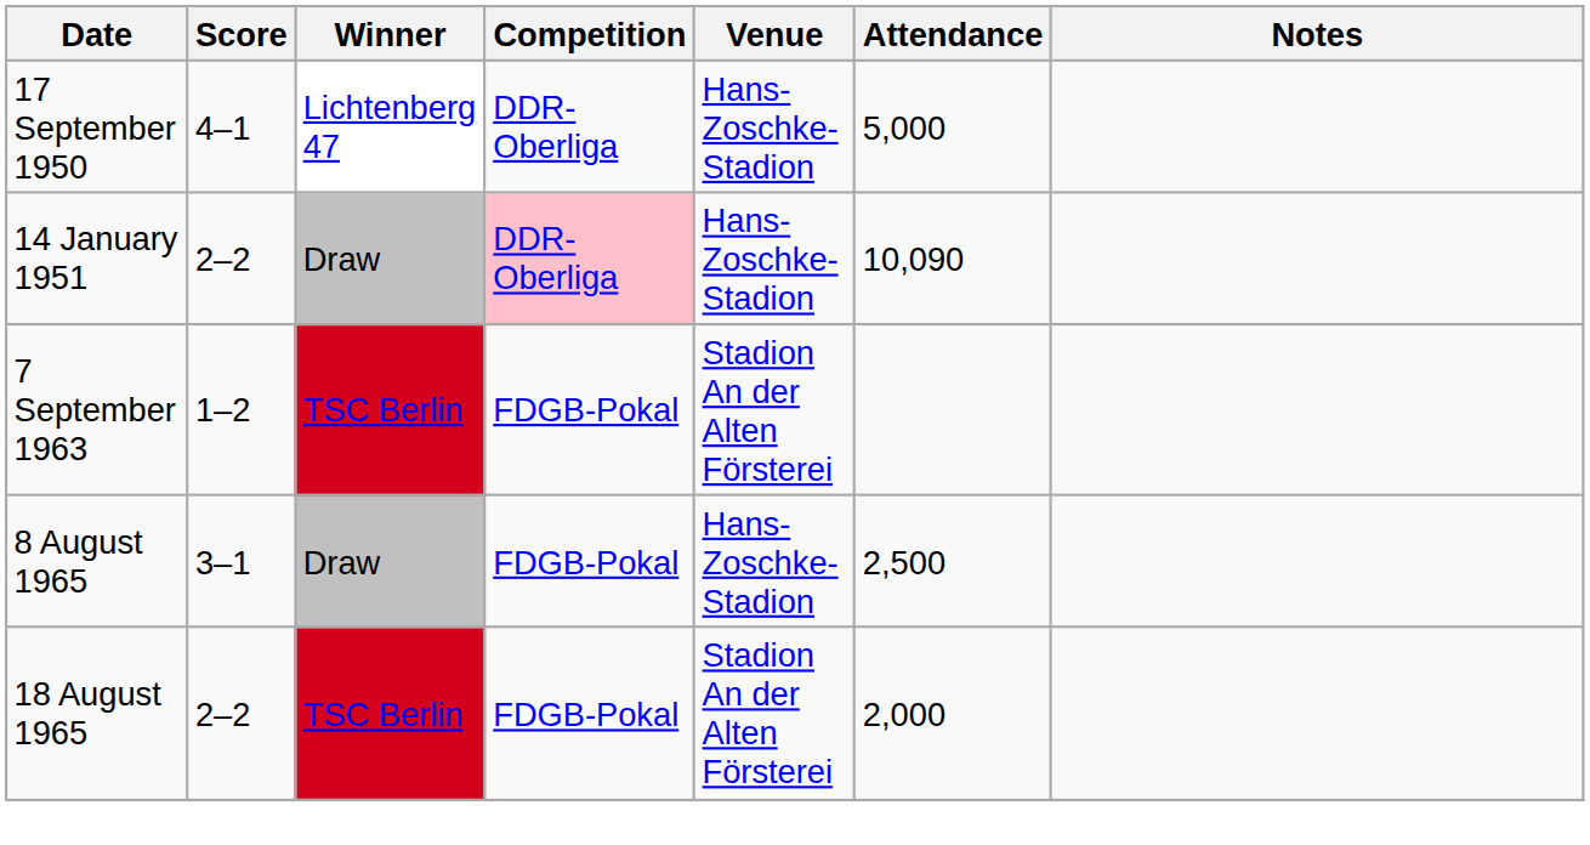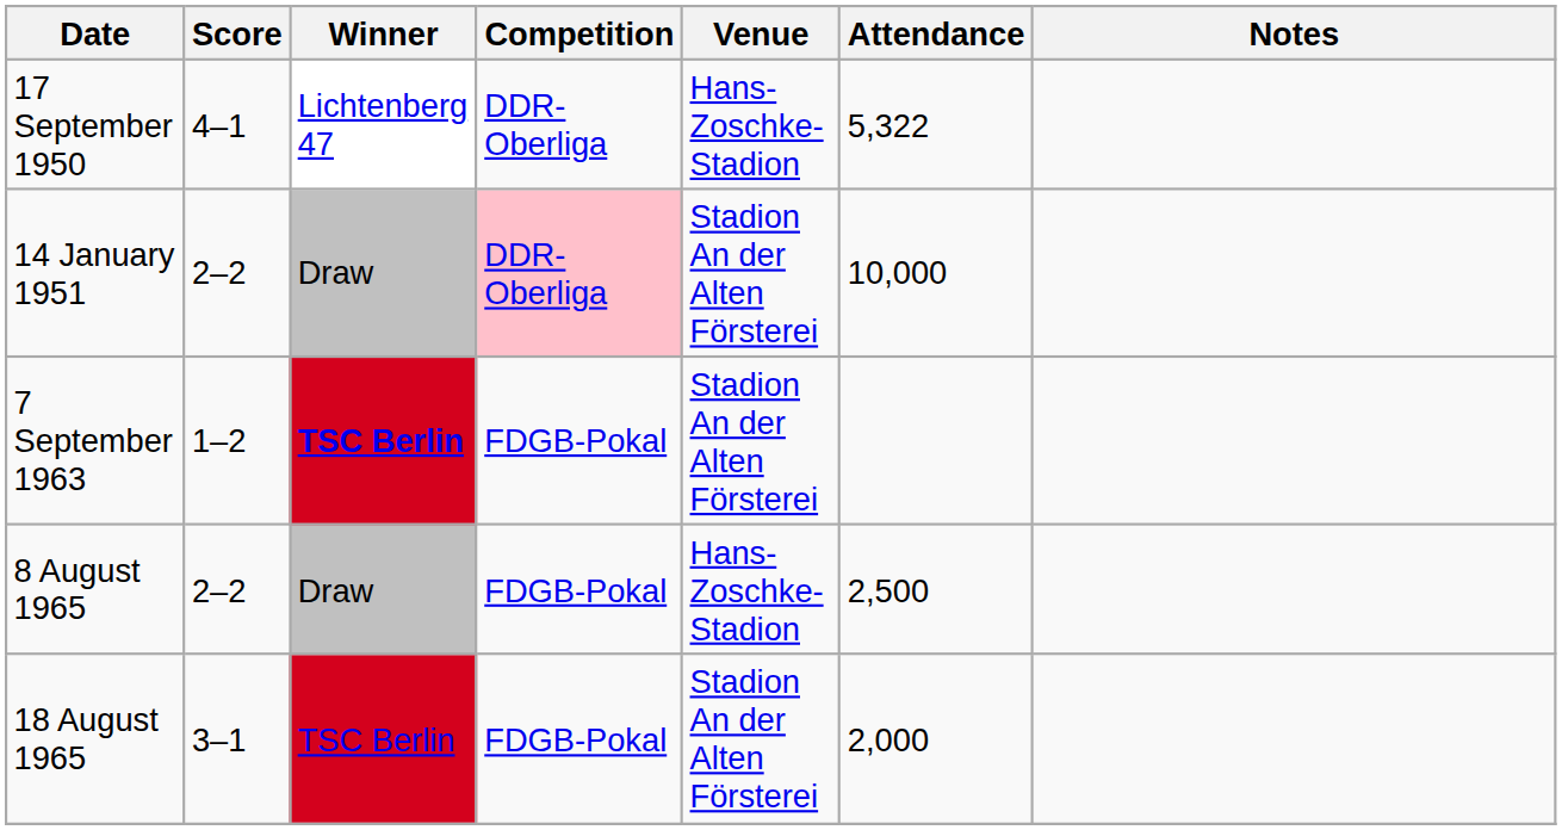17 September 1950 | Attendance: 5,000 -> 5,322
14 January 1951 | Venue: Hans-Zoschke-Stadion -> Stadion An der Alten Försterei
14 January 1951 | Attendance: 10,090 -> 10,000
7 September 1963 | Winner: normal -> bold
8 August 1965 | Score: 3–1 -> 2–2
18 August 1965 | Score: 2–2 -> 3–1
